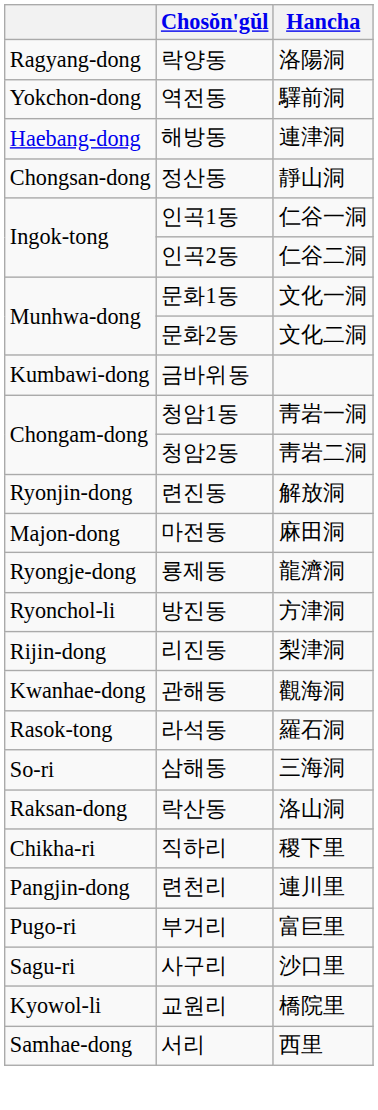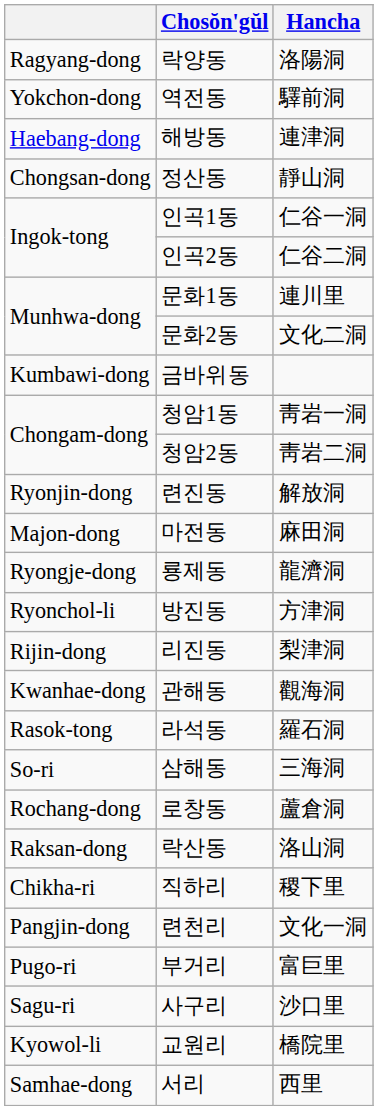문화1동 | Hancha: 文化一洞 -> 連川里
+ row: Rochang-dong | 로창동 | 蘆倉洞
련천리 | Hancha: 連川里 -> 文化一洞
